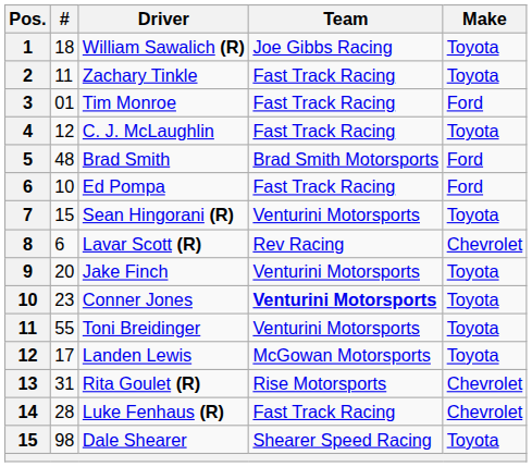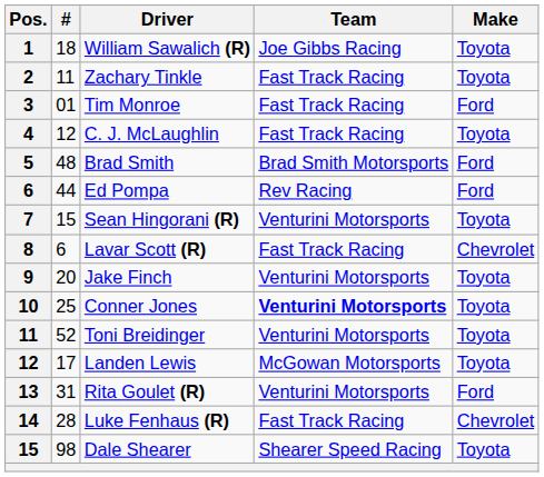Ed Pompa | #: 10 -> 44
Ed Pompa | Team: Fast Track Racing -> Rev Racing
Lavar Scott (R) | Team: Rev Racing -> Fast Track Racing
Conner Jones | #: 23 -> 25
Toni Breidinger | #: 55 -> 52
Rita Goulet (R) | Team: Rise Motorsports -> Venturini Motorsports
Rita Goulet (R) | Make: Chevrolet -> Ford
